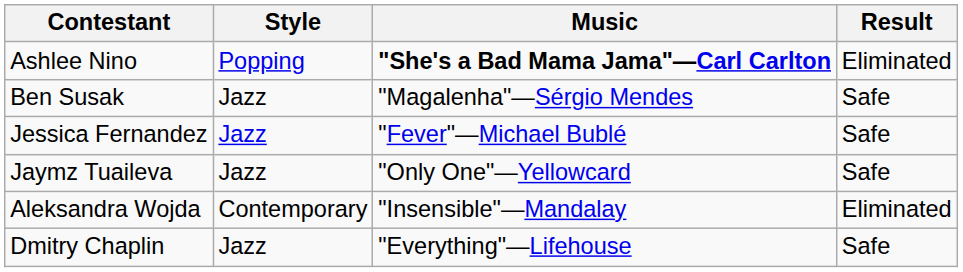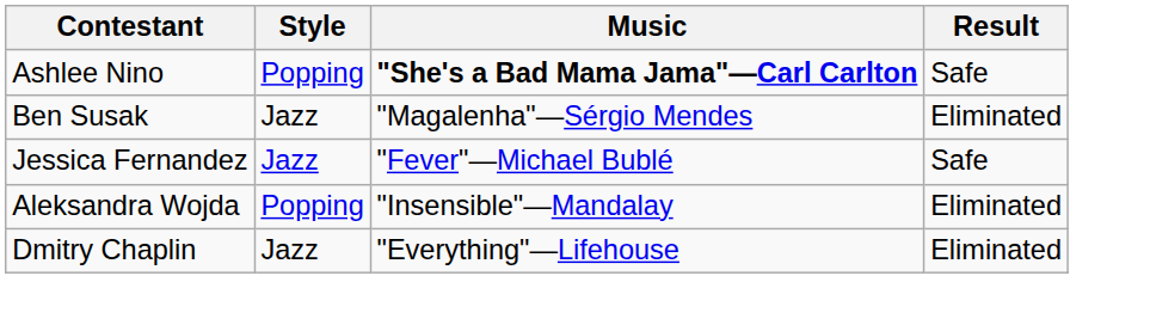Ashlee Nino | Result: Eliminated -> Safe
Ben Susak | Result: Safe -> Eliminated
- row: Jaymz Tuaileva | Jazz | "Only One"—Yellowcard | Safe
Aleksandra Wojda | Style: Contemporary -> Popping
Dmitry Chaplin | Result: Safe -> Eliminated
